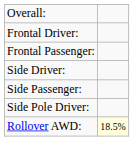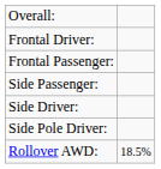rows swapped: Side Driver: <-> Side Passenger:
Rollover AWD: | column 2: lightyellow background -> no background
